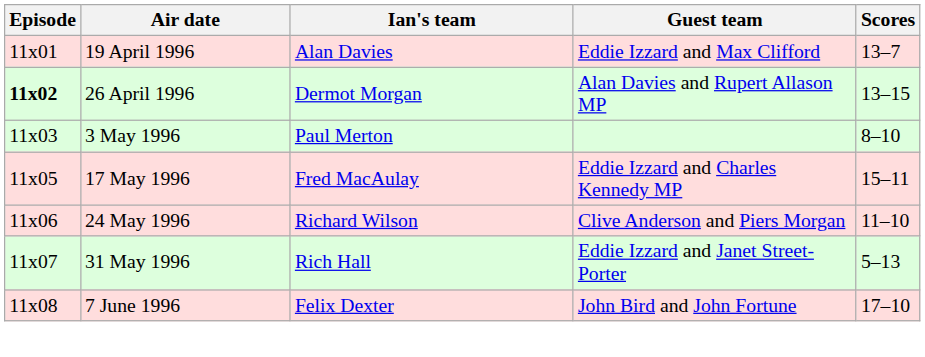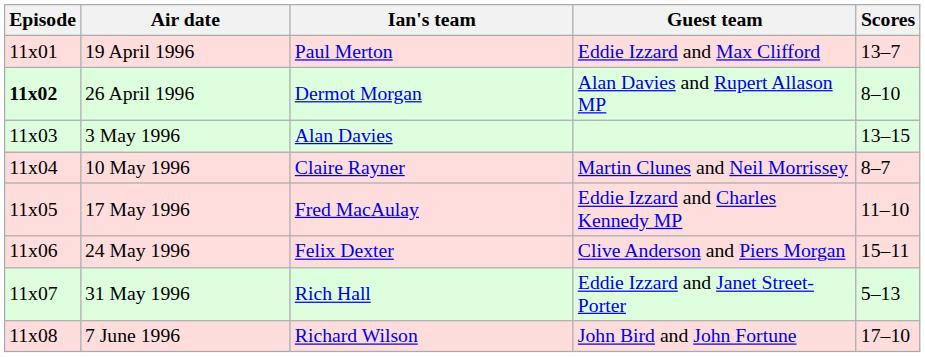19 April 1996 | Ian's team: Alan Davies -> Paul Merton
26 April 1996 | Scores: 13–15 -> 8–10
3 May 1996 | Ian's team: Paul Merton -> Alan Davies
3 May 1996 | Scores: 8–10 -> 13–15
+ row: 11x04 | 10 May 1996 | Claire Rayner | Martin Clunes and Neil Morrissey | 8–7
17 May 1996 | Scores: 15–11 -> 11–10
24 May 1996 | Ian's team: Richard Wilson -> Felix Dexter
24 May 1996 | Scores: 11–10 -> 15–11
7 June 1996 | Ian's team: Felix Dexter -> Richard Wilson
